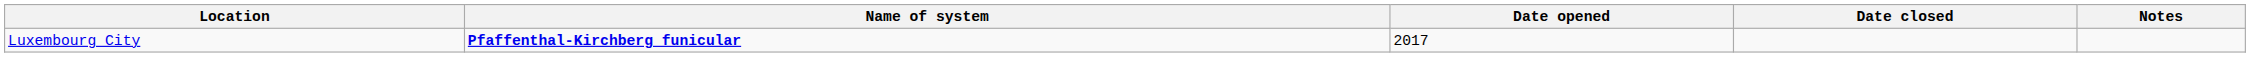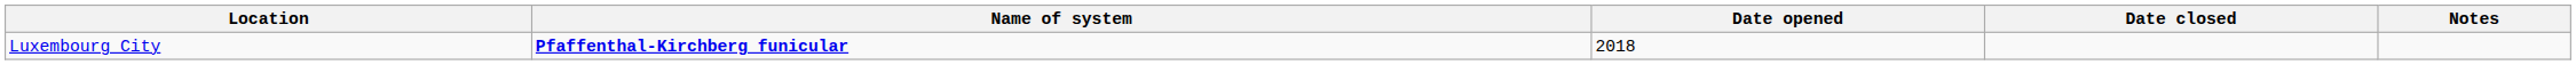Luxembourg City | Date opened: 2017 -> 2018
